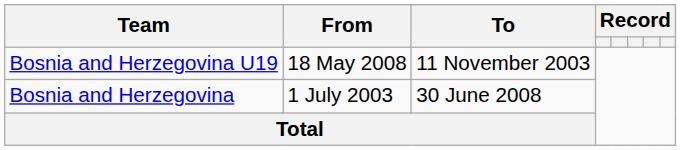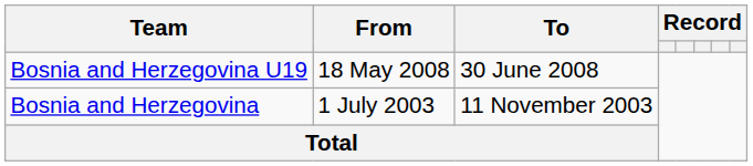Bosnia and Herzegovina U19 | To: 11 November 2003 -> 30 June 2008
Bosnia and Herzegovina | To: 30 June 2008 -> 11 November 2003
